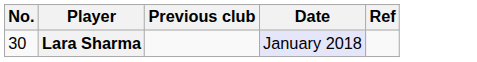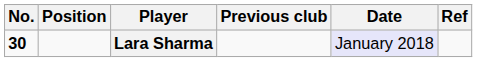+ column: Position
Lara Sharma | No.: normal -> bold
